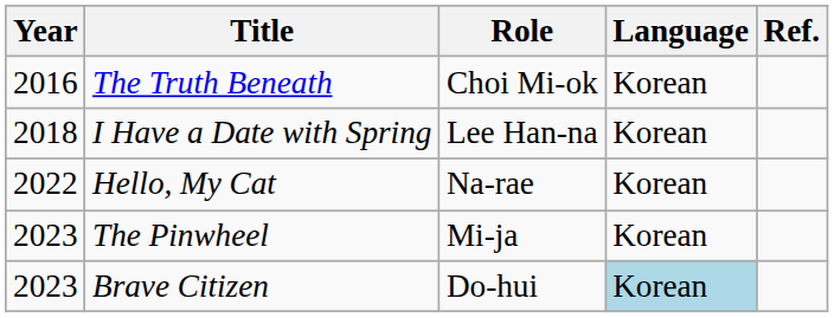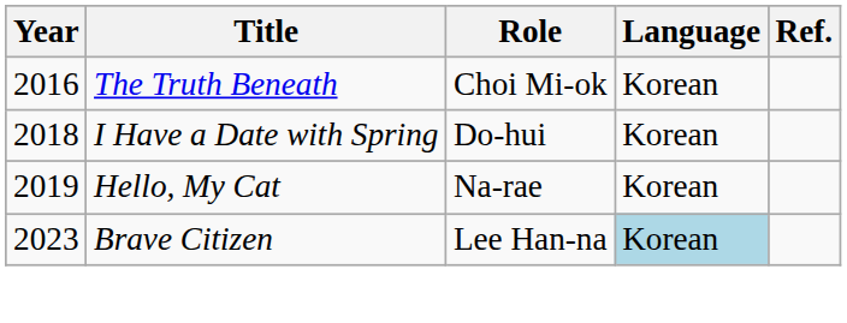I Have a Date with Spring | Role: Lee Han-na -> Do-hui
Hello, My Cat | Year: 2022 -> 2019
- row: 2023 | The Pinwheel | Mi-ja | Korean
Brave Citizen | Role: Do-hui -> Lee Han-na
